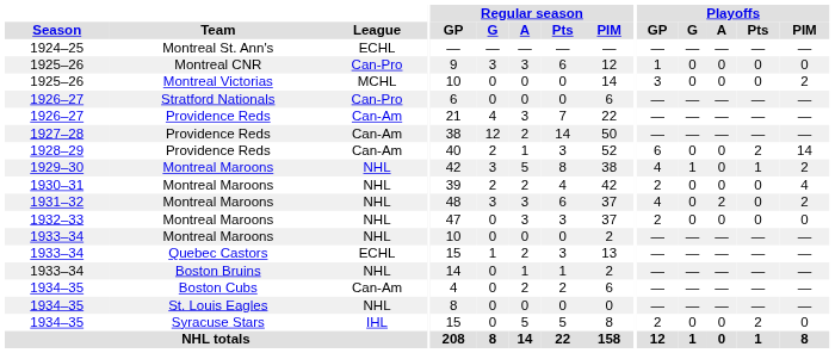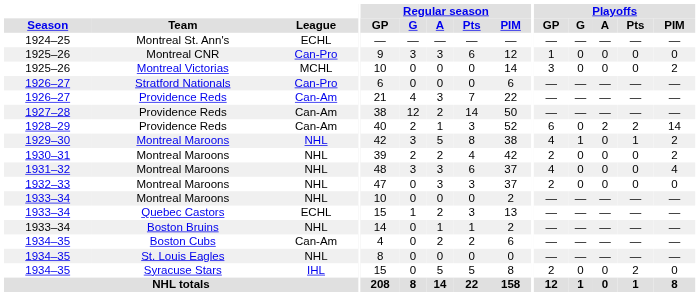1928–29 | Playoffs / A: 0 -> 2
1930–31 | Playoffs / PIM: 4 -> 2
1931–32 | Playoffs / A: 2 -> 0
1931–32 | Playoffs / PIM: 2 -> 4
